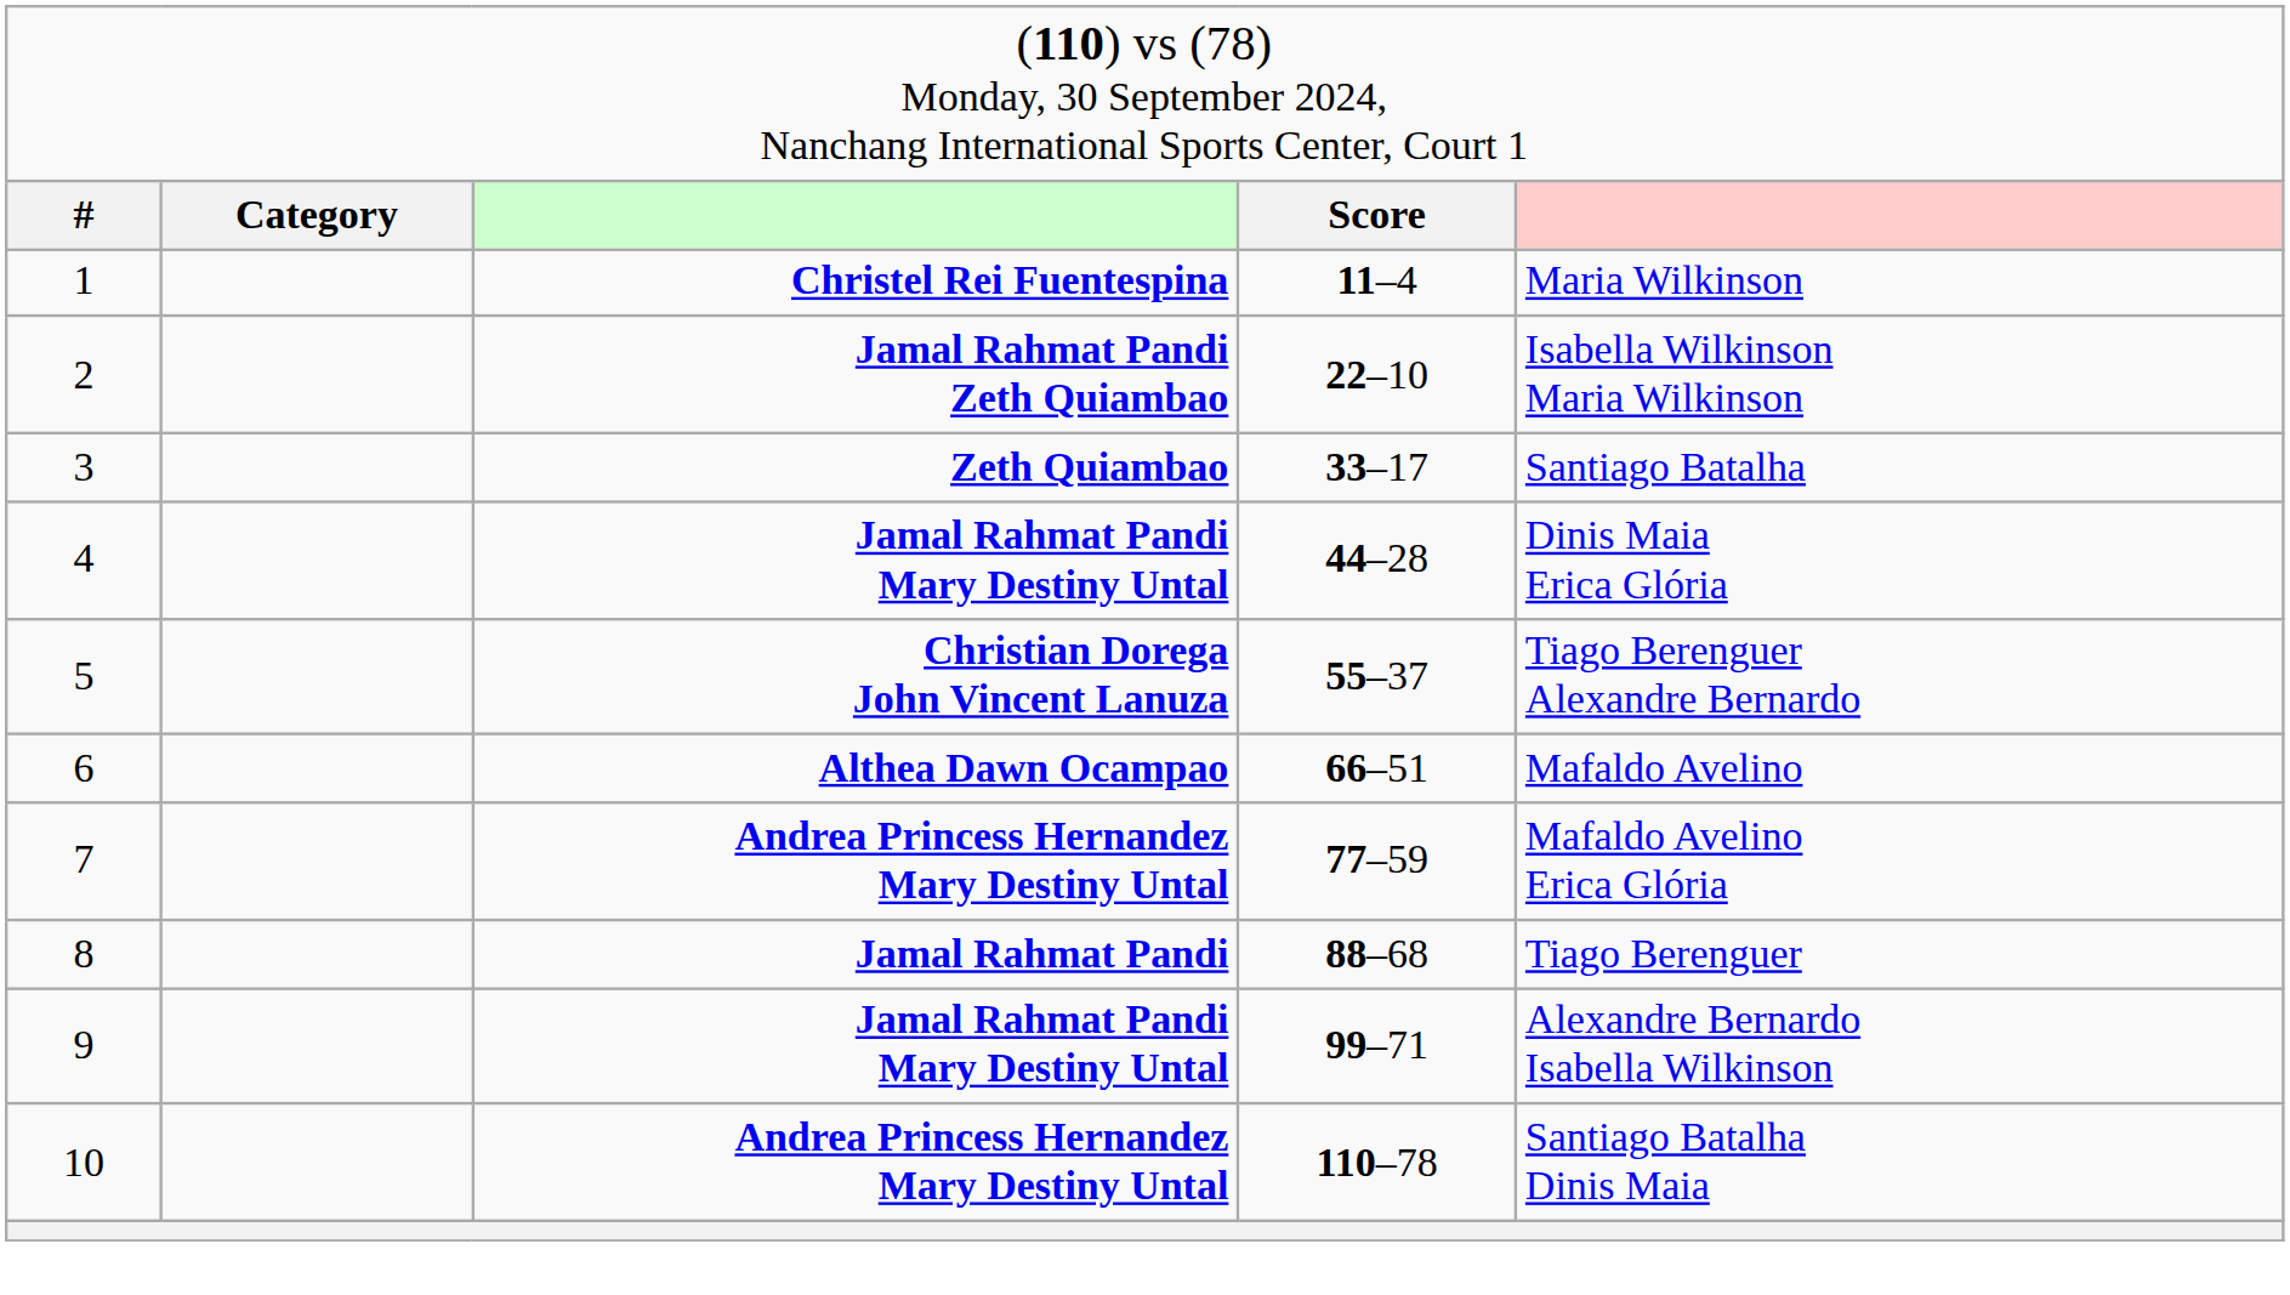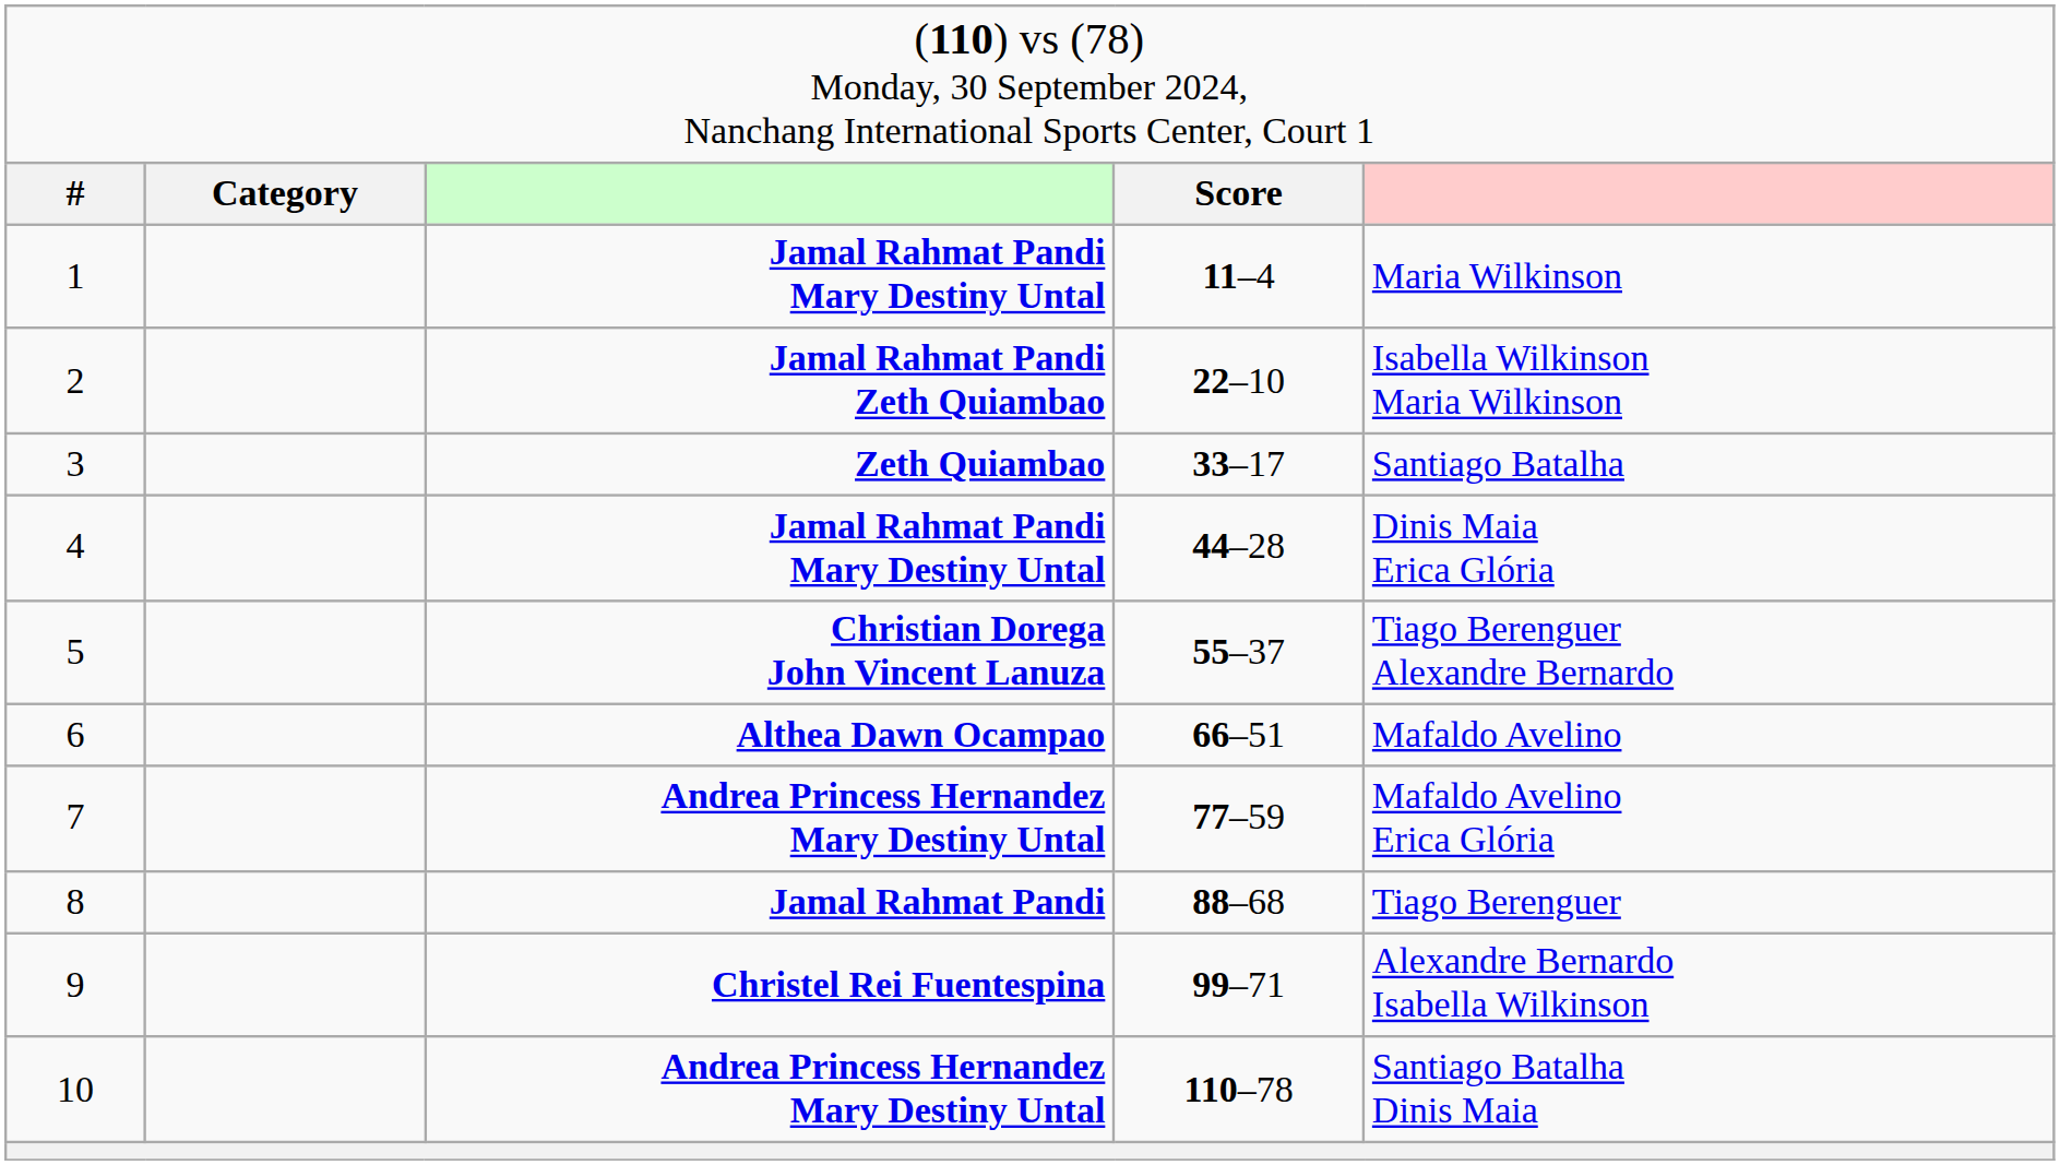1 | column 3: Christel Rei Fuentespina -> Jamal Rahmat Pandi Mary Destiny Untal
9 | column 3: Jamal Rahmat Pandi Mary Destiny Untal -> Christel Rei Fuentespina
